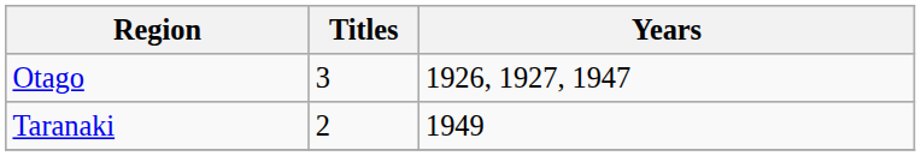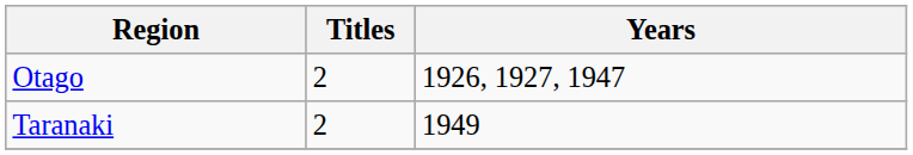Otago | Titles: 3 -> 2
